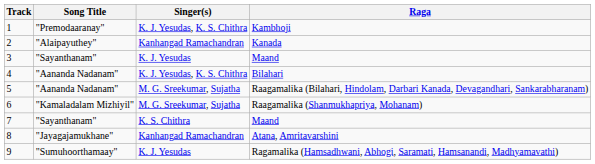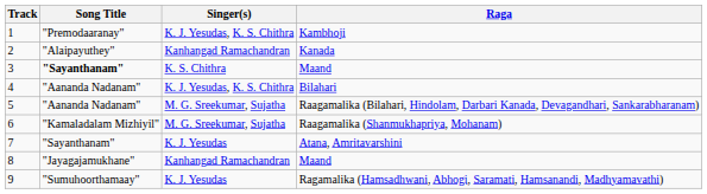3 | Song Title: normal -> bold
3 | Singer(s): K. J. Yesudas -> K. S. Chithra
7 | Singer(s): K. S. Chithra -> K. J. Yesudas
7 | Raga: Maand -> Atana, Amritavarshini
8 | Raga: Atana, Amritavarshini -> Maand
